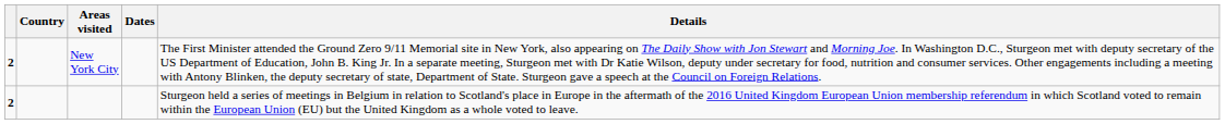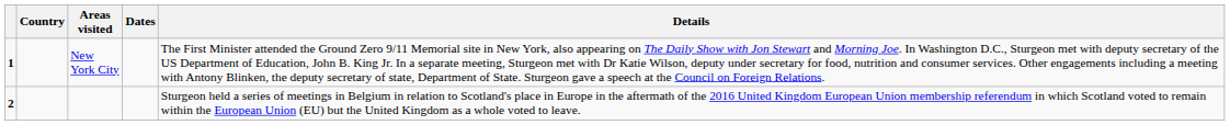New York City | column 1: 2 -> 1
